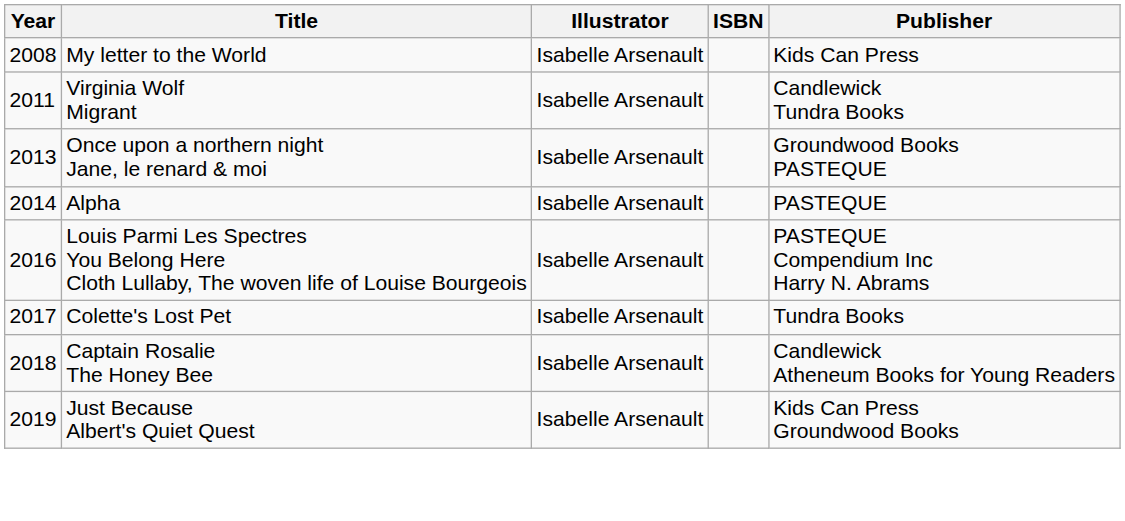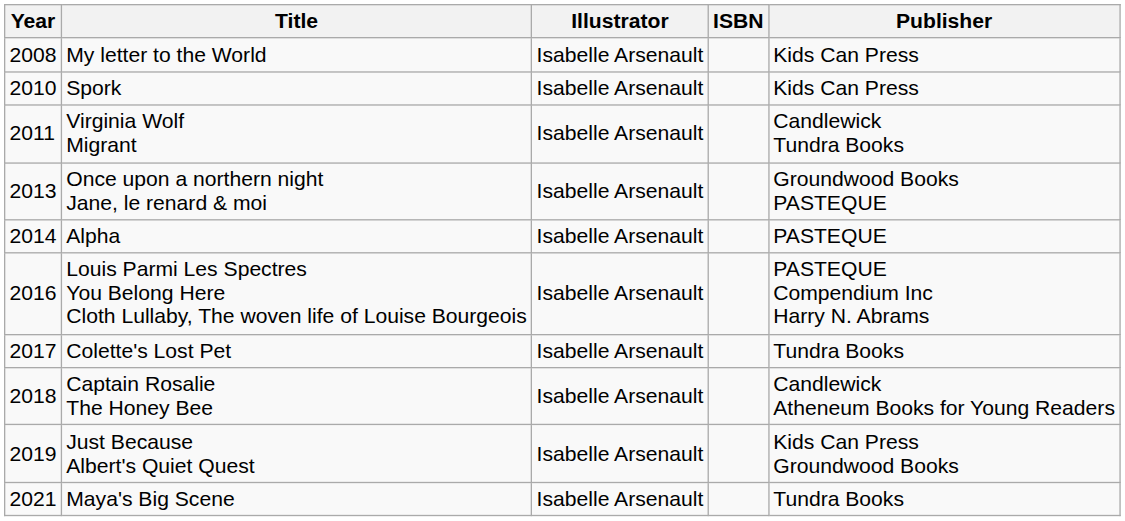+ row: 2010 | Spork | Isabelle Arsenault | Kids Can Press
+ row: 2021 | Maya's Big Scene | Isabelle Arsenault | Tundra Books
